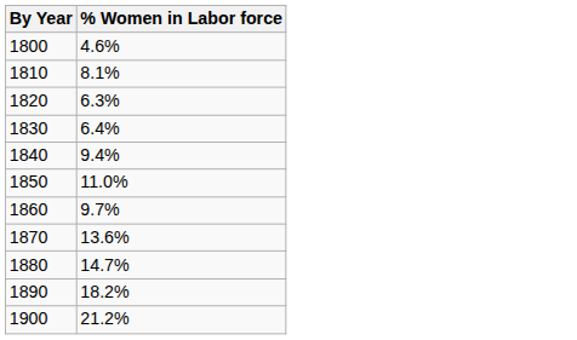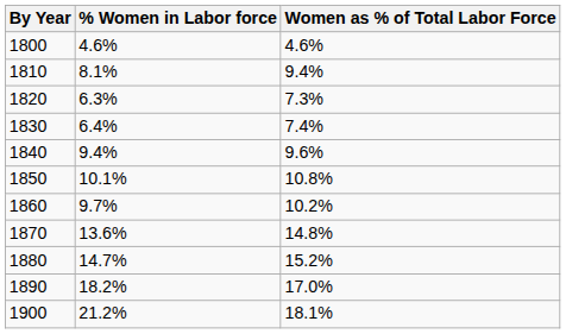+ column: Women as % of Total Labor Force | 4.6% | 9.4% | 7.3% | 7.4% | 9.6% | 10.8% | 10.2% | 14.8% | 15.2% | 17.0% | 18.1%
1850 | % Women in Labor force: 11.0% -> 10.1%
